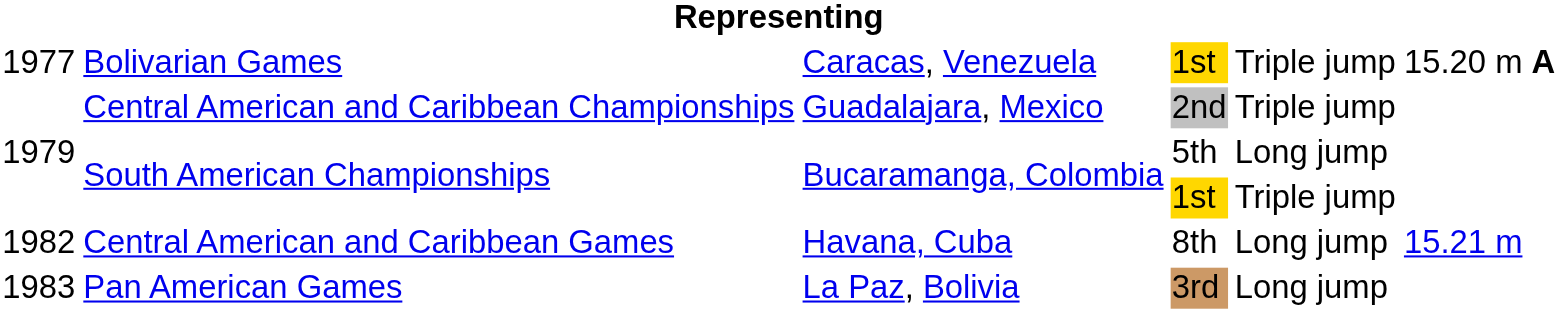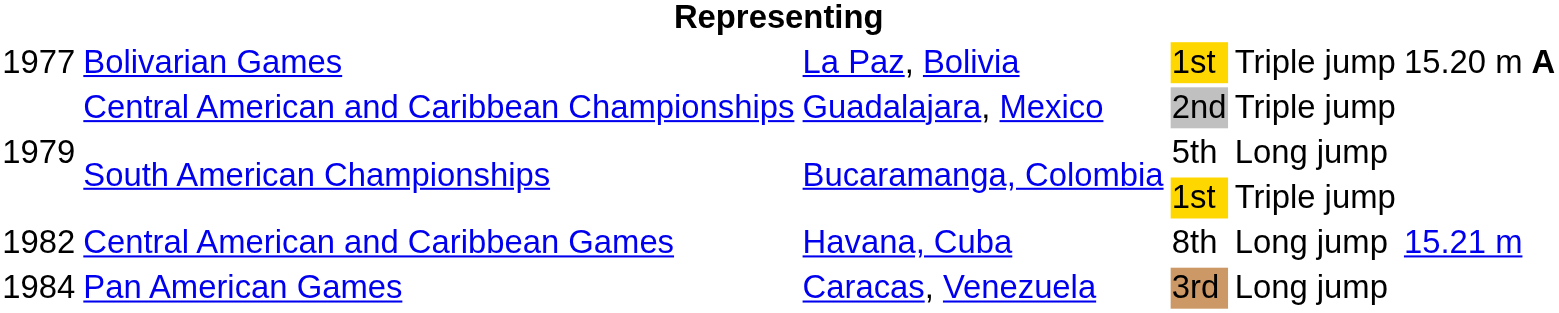Bolivarian Games | column 3: Caracas, Venezuela -> La Paz, Bolivia
Pan American Games | column 1: 1983 -> 1984
Pan American Games | column 3: La Paz, Bolivia -> Caracas, Venezuela
